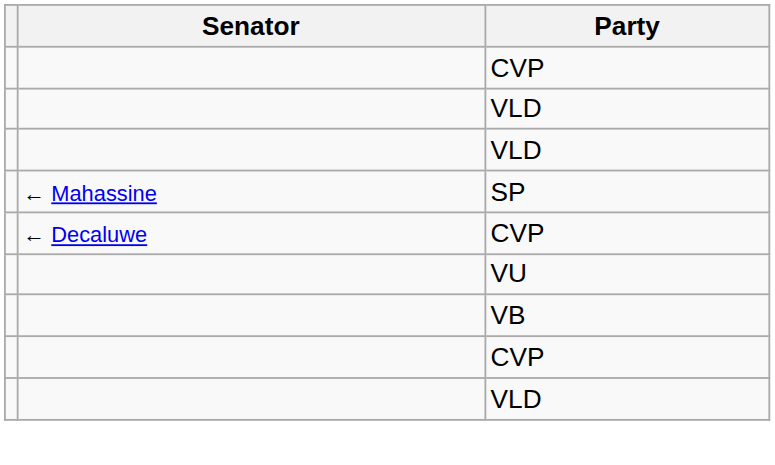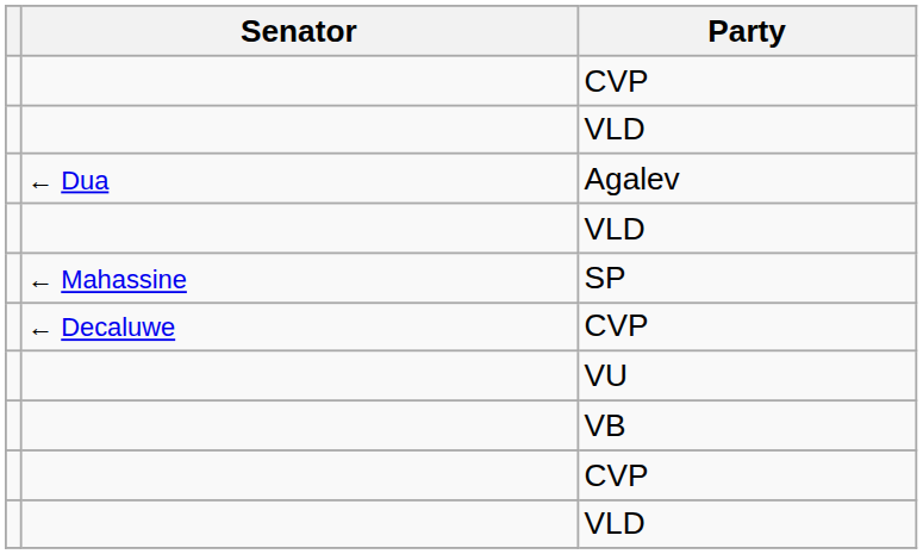+ row: ← Dua | Agalev
